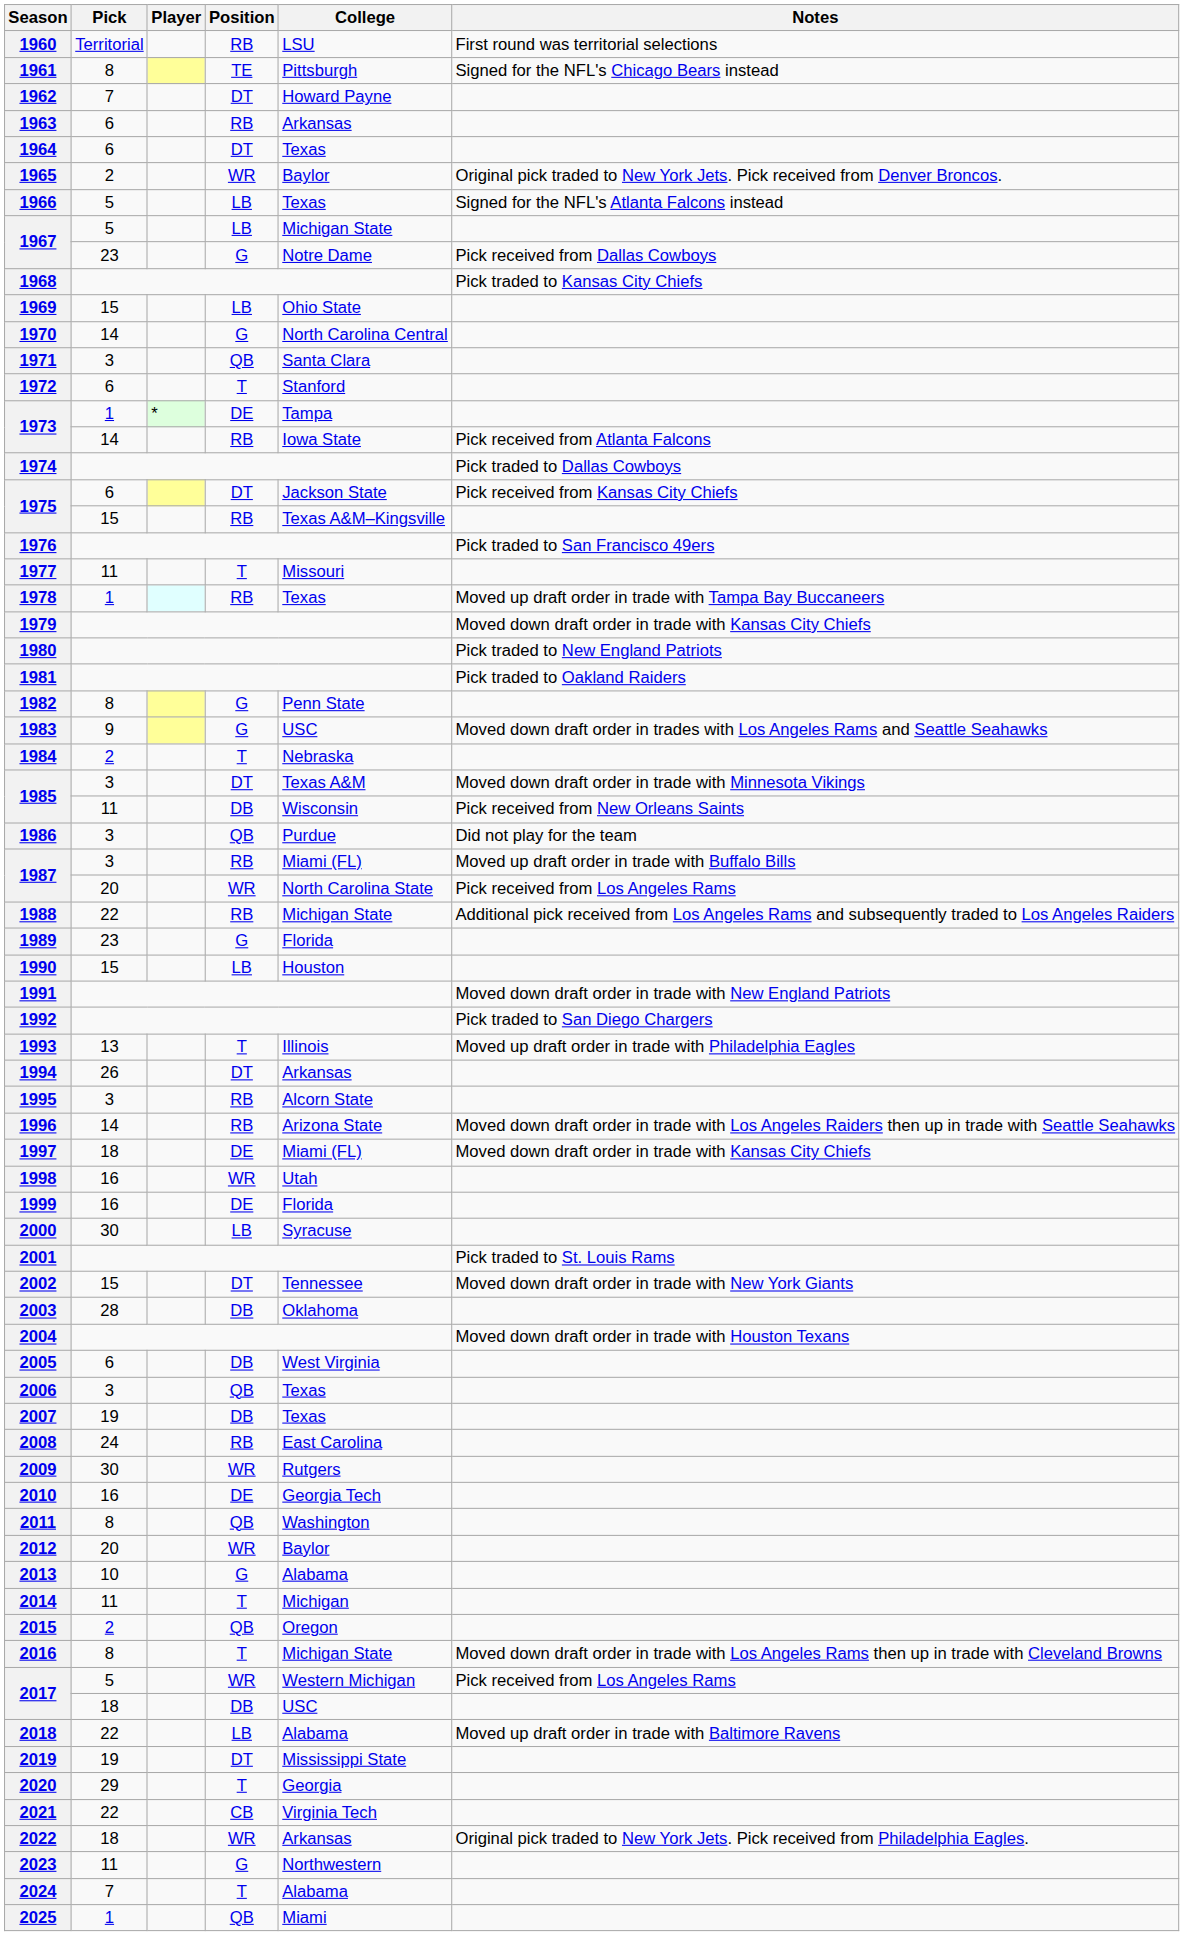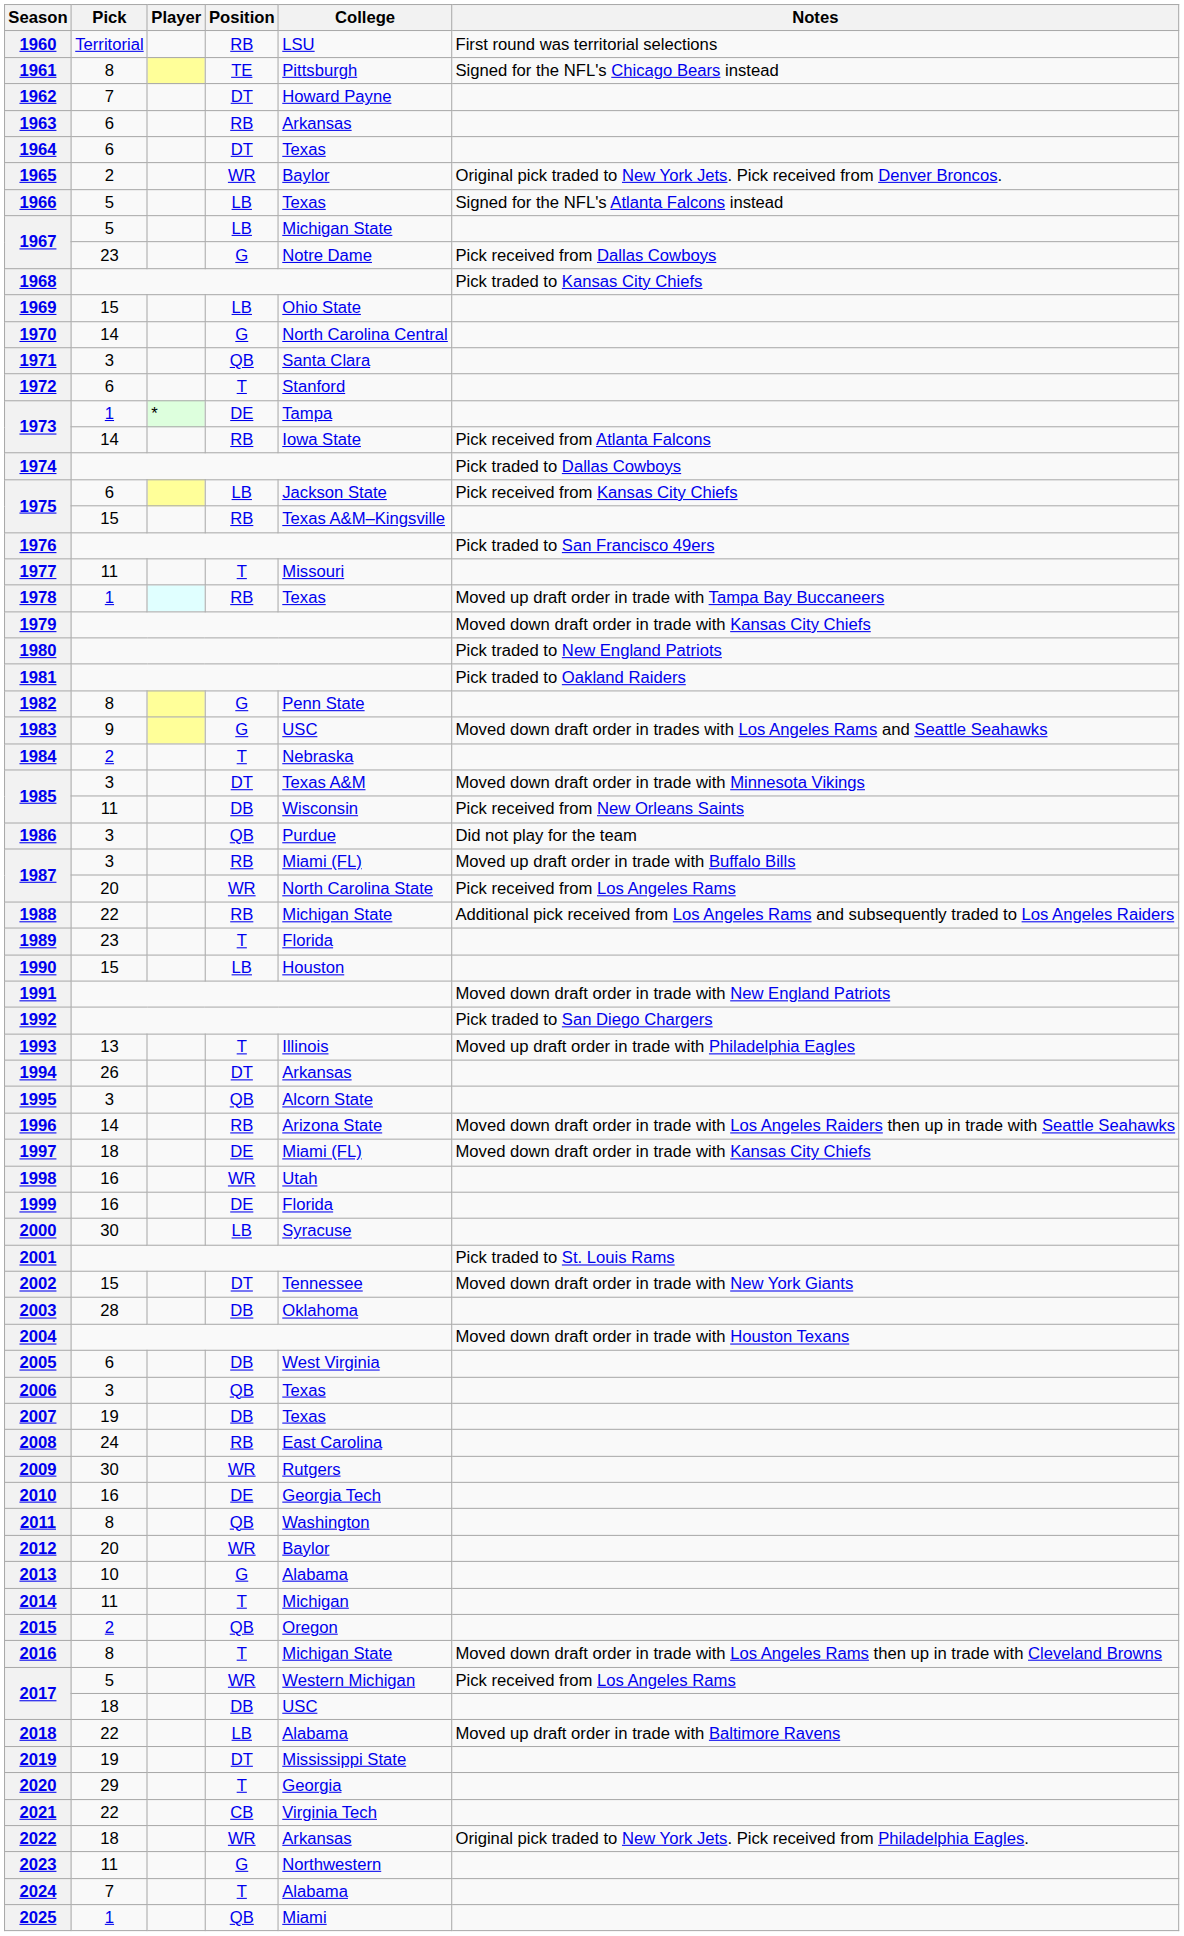1975 / 6 | Position: DT -> LB
1989 | Position: G -> T
1995 | Position: RB -> QB
